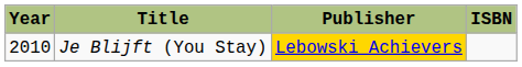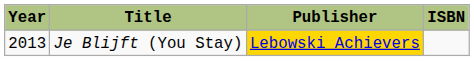Je Blijft (You Stay) | Year: 2010 -> 2013
